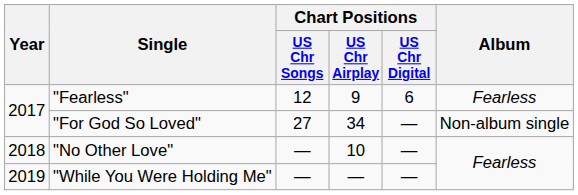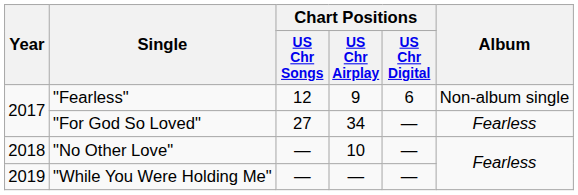"Fearless" | Album: Fearless -> Non-album single
"For God So Loved" | Album: Non-album single -> Fearless
